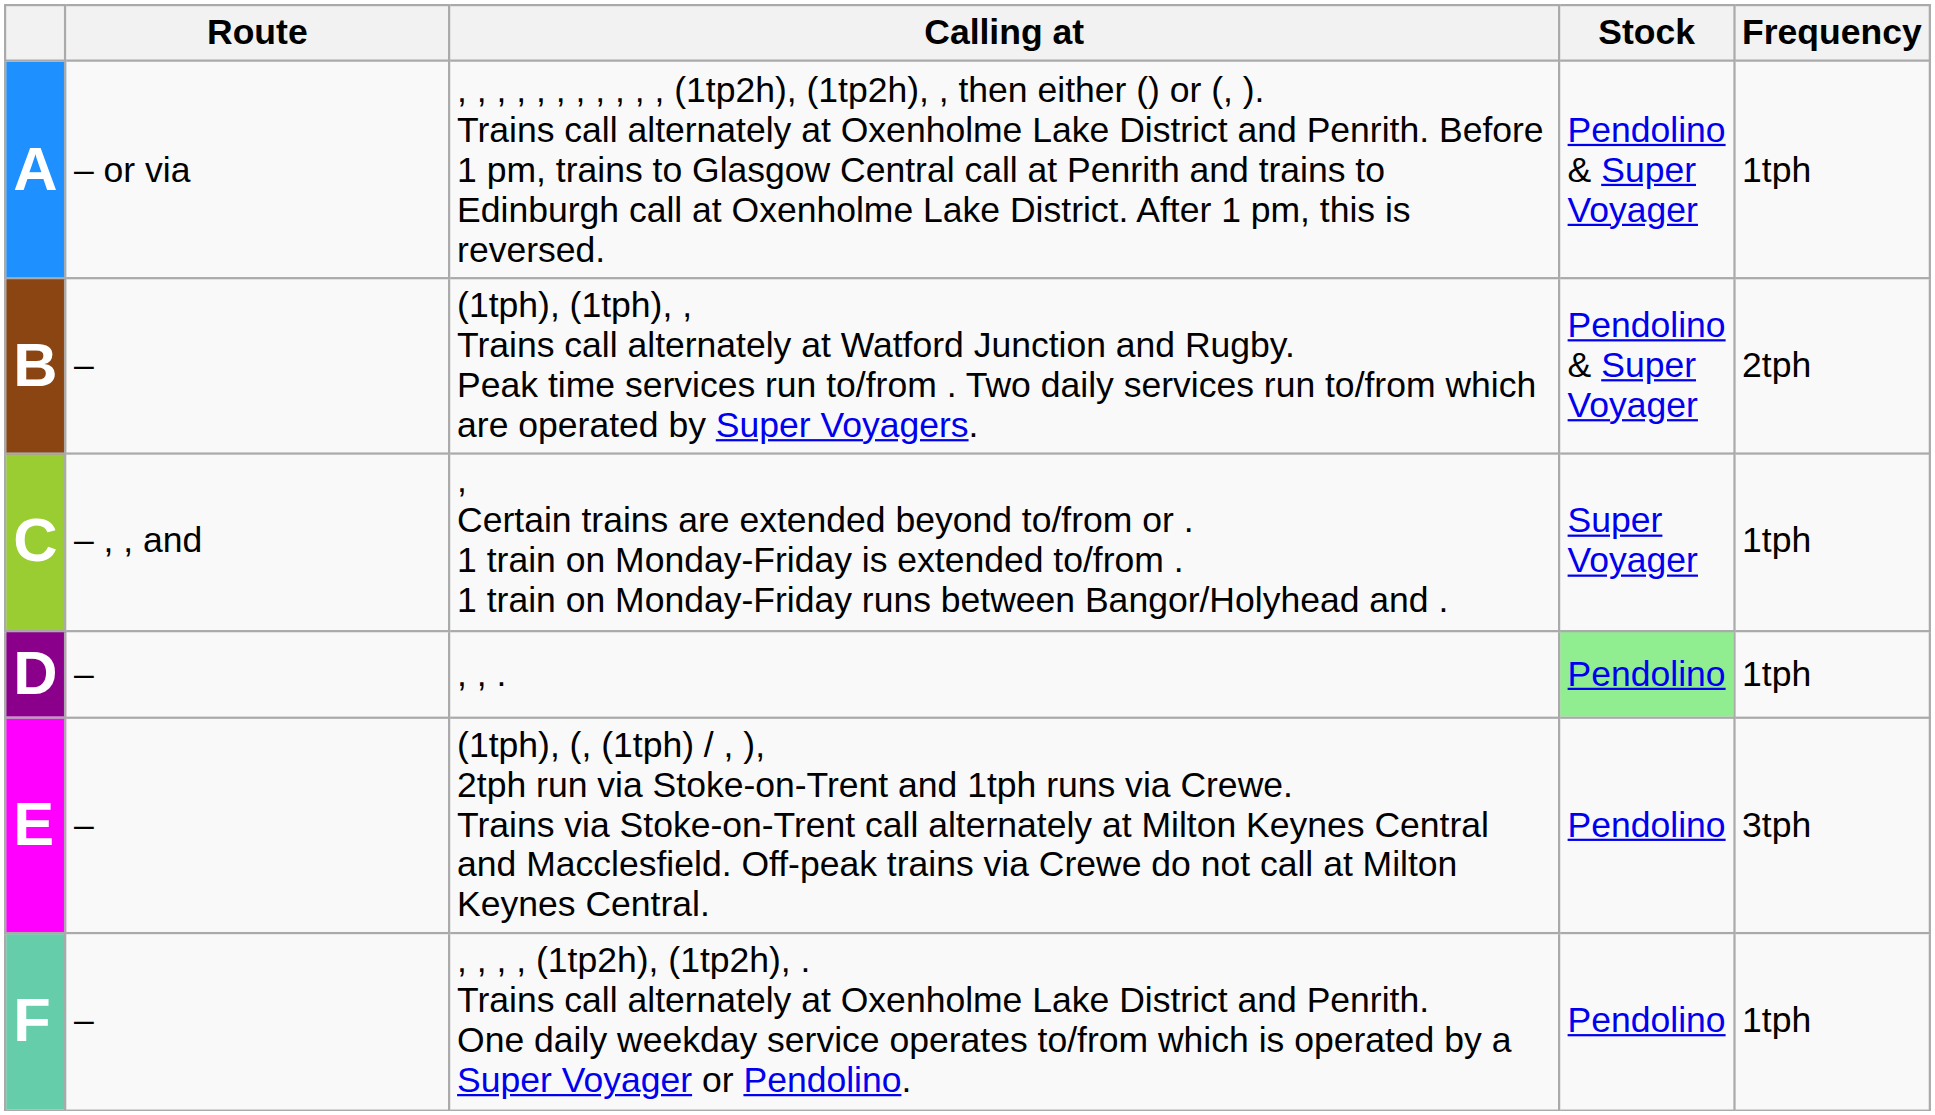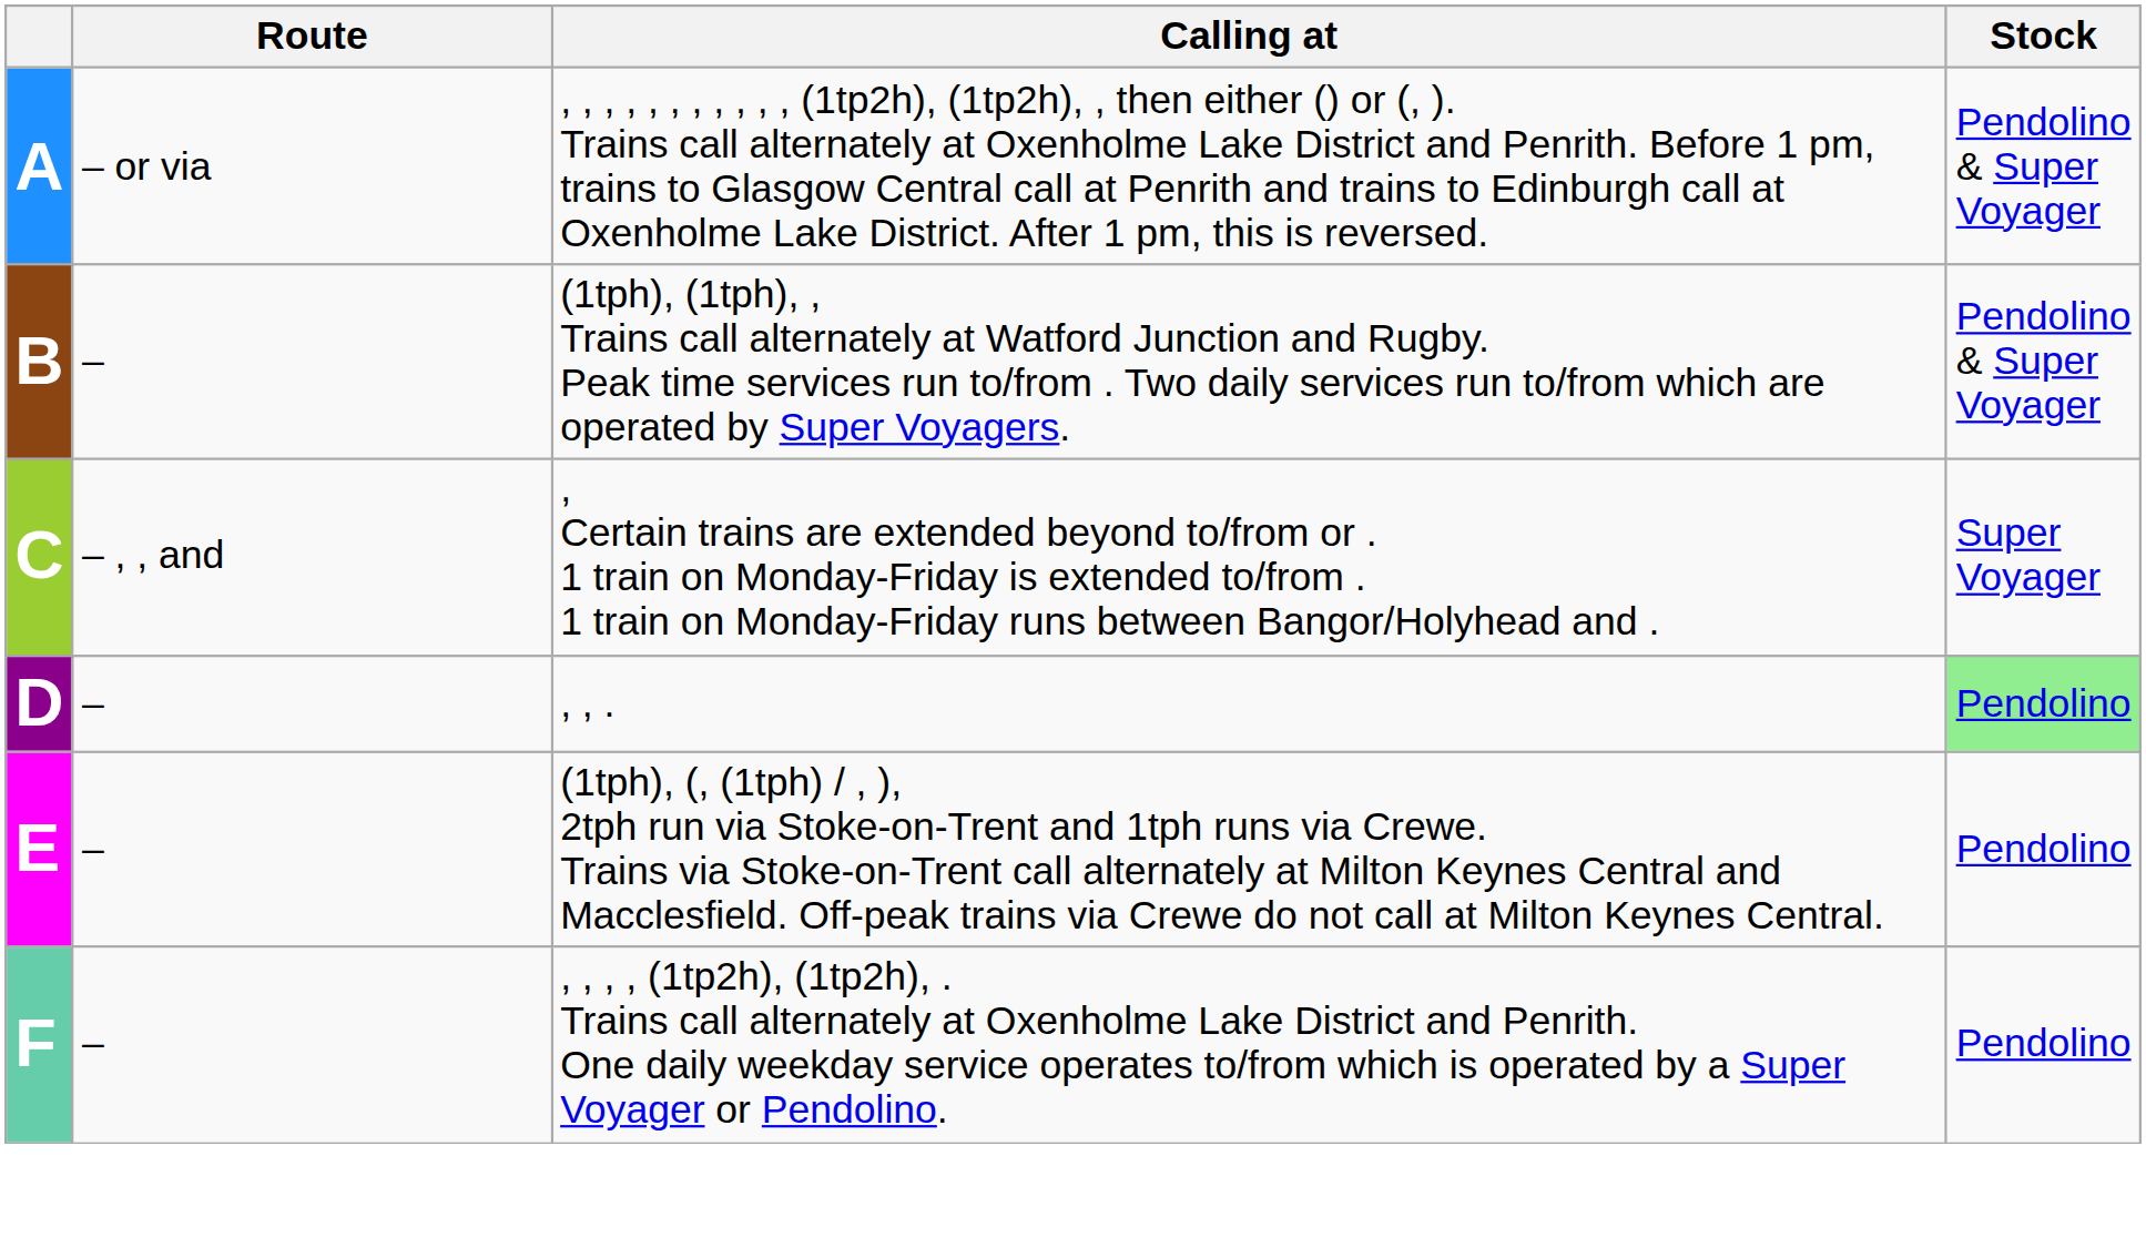- column: Frequency | 1tph | 2tph | 1tph | 1tph | 3tph | 1tph
